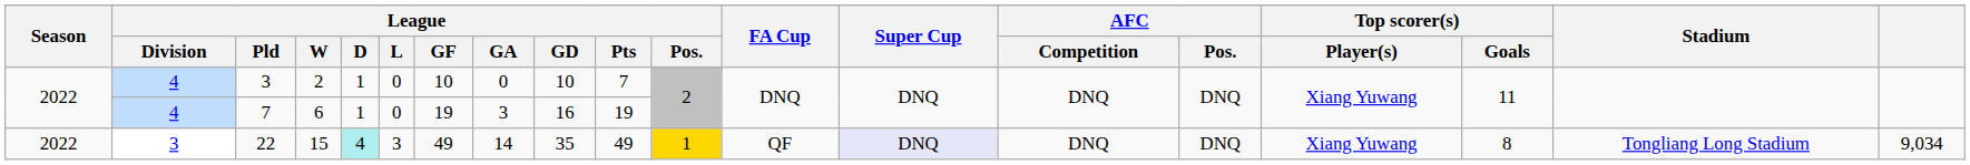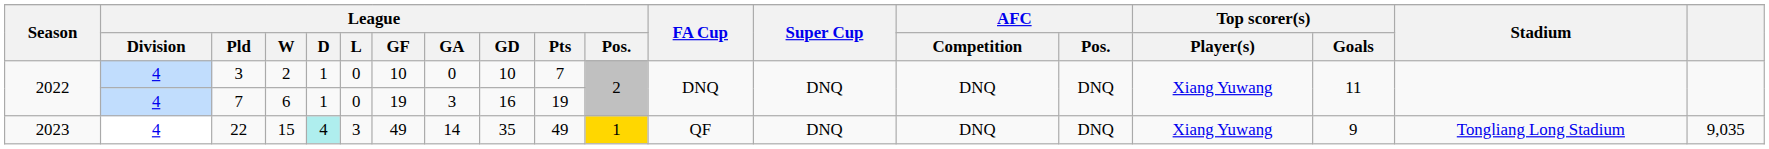22 | Season: 2022 -> 2023
22 | League / Division: 3 -> 4
22 | Super Cup: lavender background -> no background
22 | Top scorer(s) / Goals: 8 -> 9
22 | column 19: 9,034 -> 9,035
